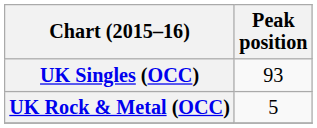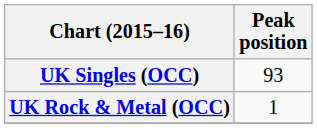UK Rock & Metal (OCC) | Peak position: 5 -> 1
